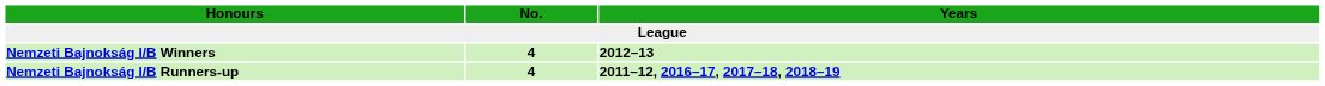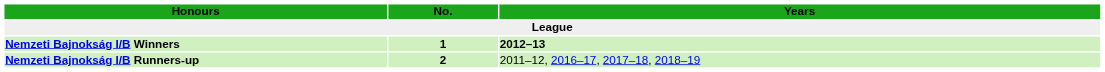Nemzeti Bajnokság I/B Winners | No.: 4 -> 1
Nemzeti Bajnokság I/B Runners-up | No.: 4 -> 2
Nemzeti Bajnokság I/B Runners-up | Years: bold -> normal
